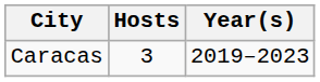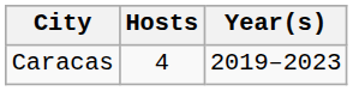Caracas | Hosts: 3 -> 4
